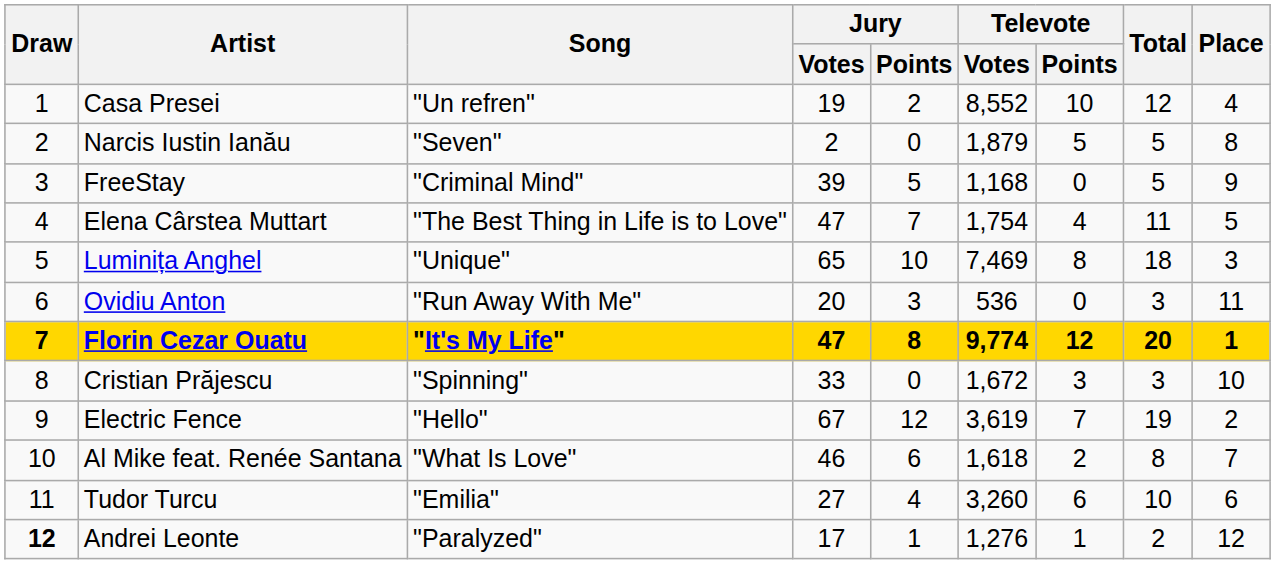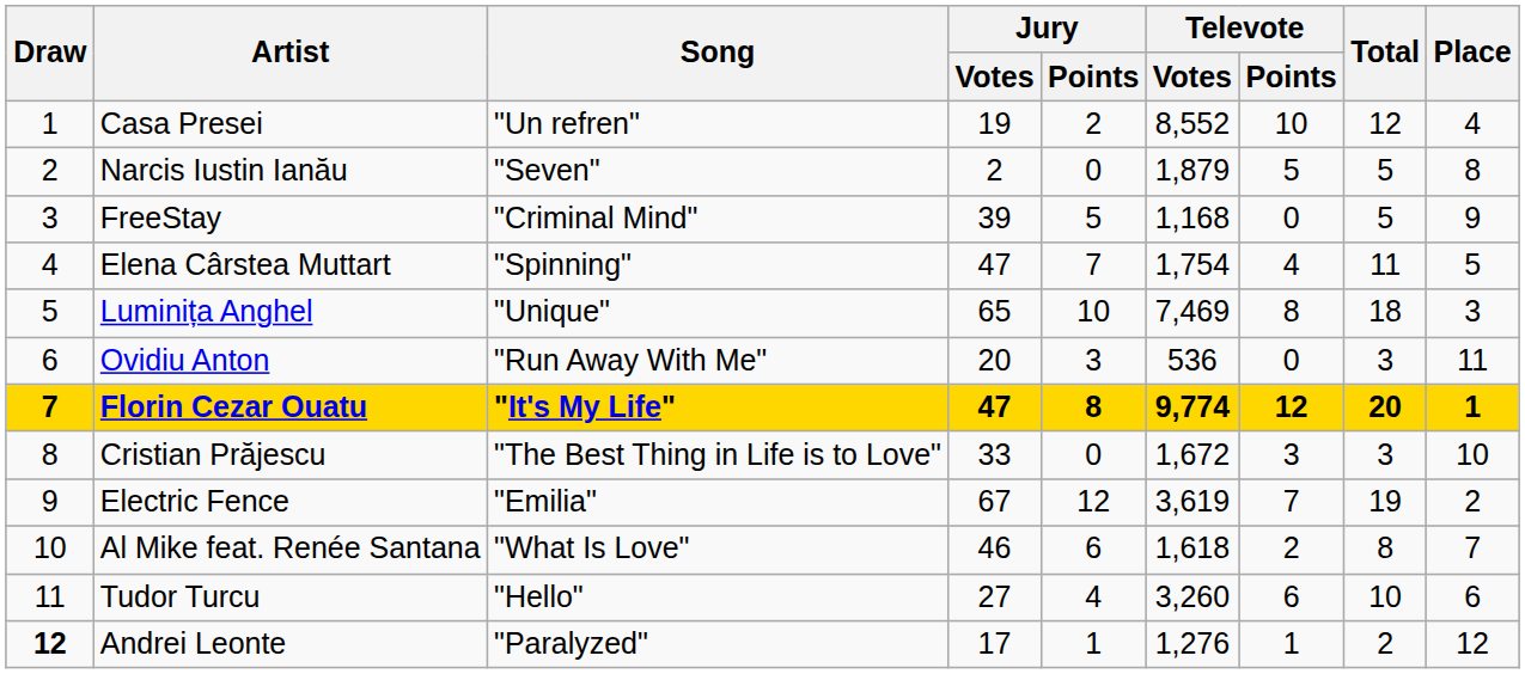Elena Cârstea Muttart | Song: "The Best Thing in Life is to Love" -> "Spinning"
Cristian Prăjescu | Song: "Spinning" -> "The Best Thing in Life is to Love"
Electric Fence | Song: "Hello" -> "Emilia"
Tudor Turcu | Song: "Emilia" -> "Hello"
